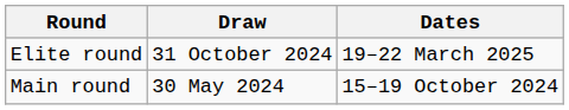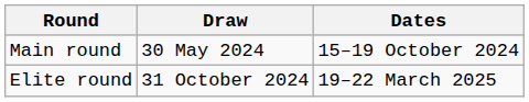rows swapped: Main round <-> Elite round
